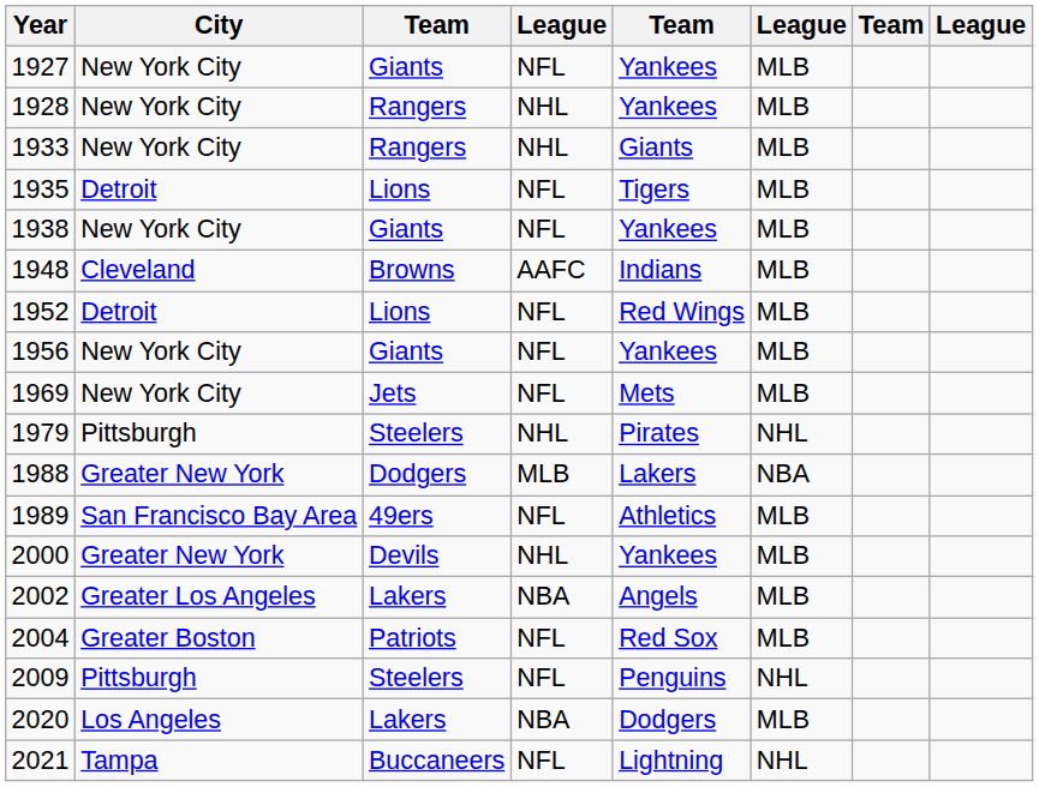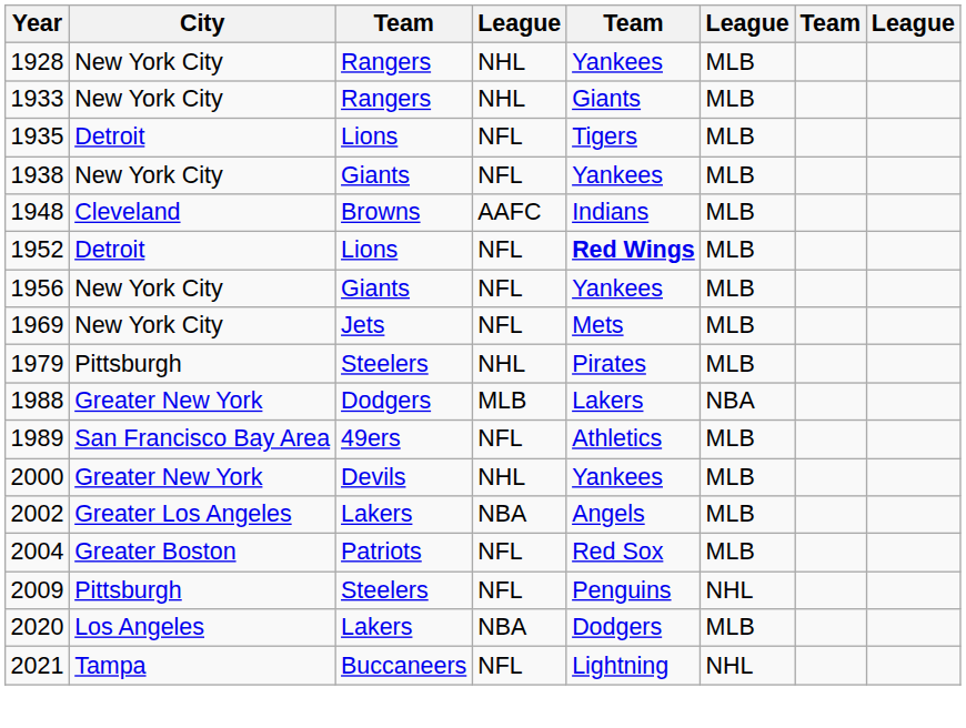- row: 1927 | New York City | Giants | NFL | Yankees | MLB
1952 | column 5: normal -> bold
1979 | column 6: NHL -> MLB
